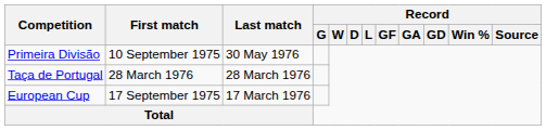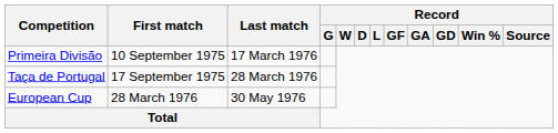Primeira Divisão | Last match: 30 May 1976 -> 17 March 1976
Taça de Portugal | First match: 28 March 1976 -> 17 September 1975
European Cup | First match: 17 September 1975 -> 28 March 1976
European Cup | Last match: 17 March 1976 -> 30 May 1976
